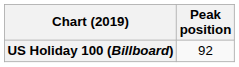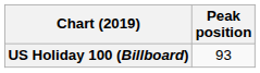US Holiday 100 (Billboard) | Peak position: 92 -> 93
